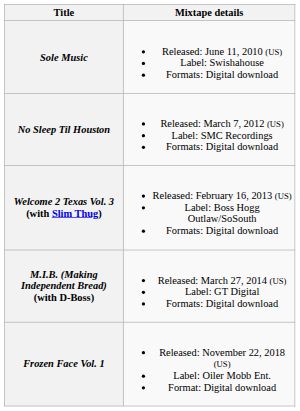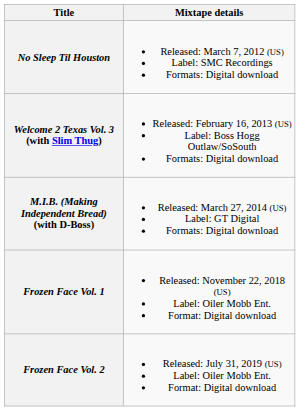- row: Sole Music | Released: June 11, 2010 (US) Label: Swishahouse Formats: Digital download
+ row: Frozen Face Vol. 2 | Released: July 31, 2019 (US) Label: Oiler Mobb Ent. Format: Digital download
